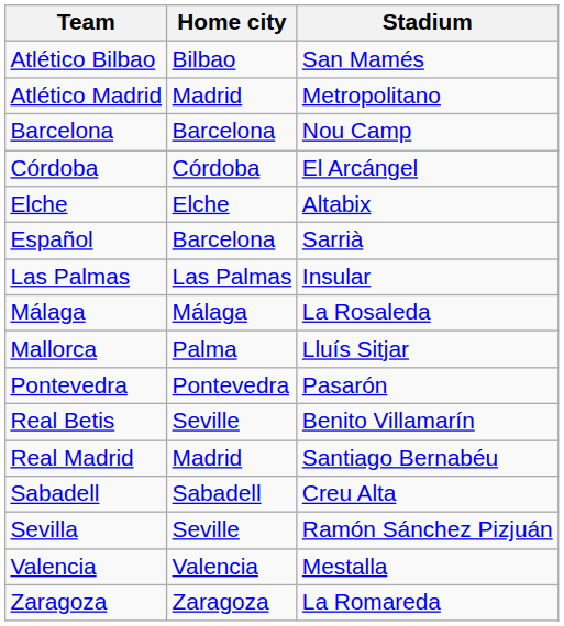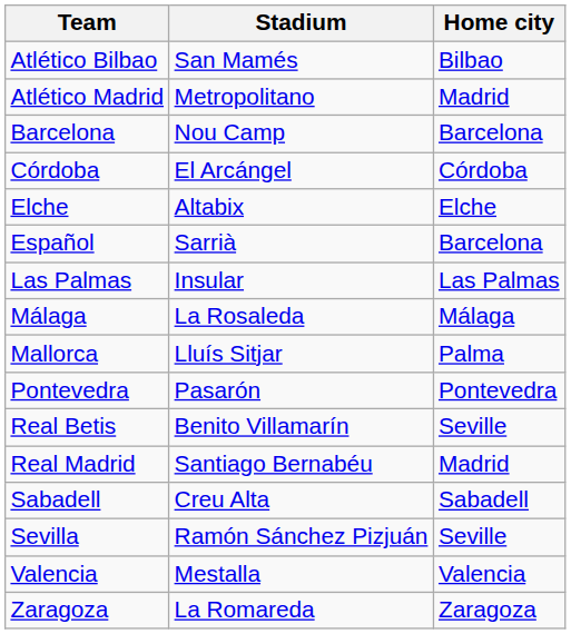columns swapped: Home city <-> Stadium
